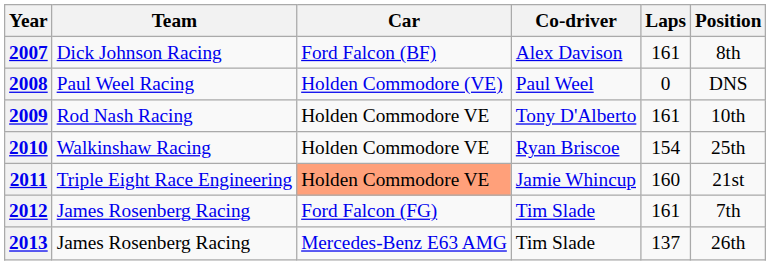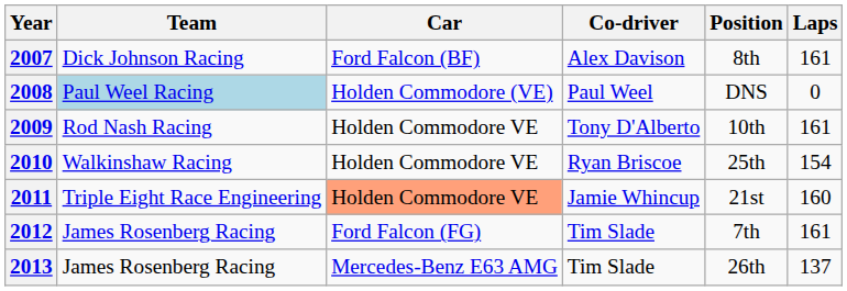columns swapped: Position <-> Laps
2008 | Team: no background -> lightblue background
